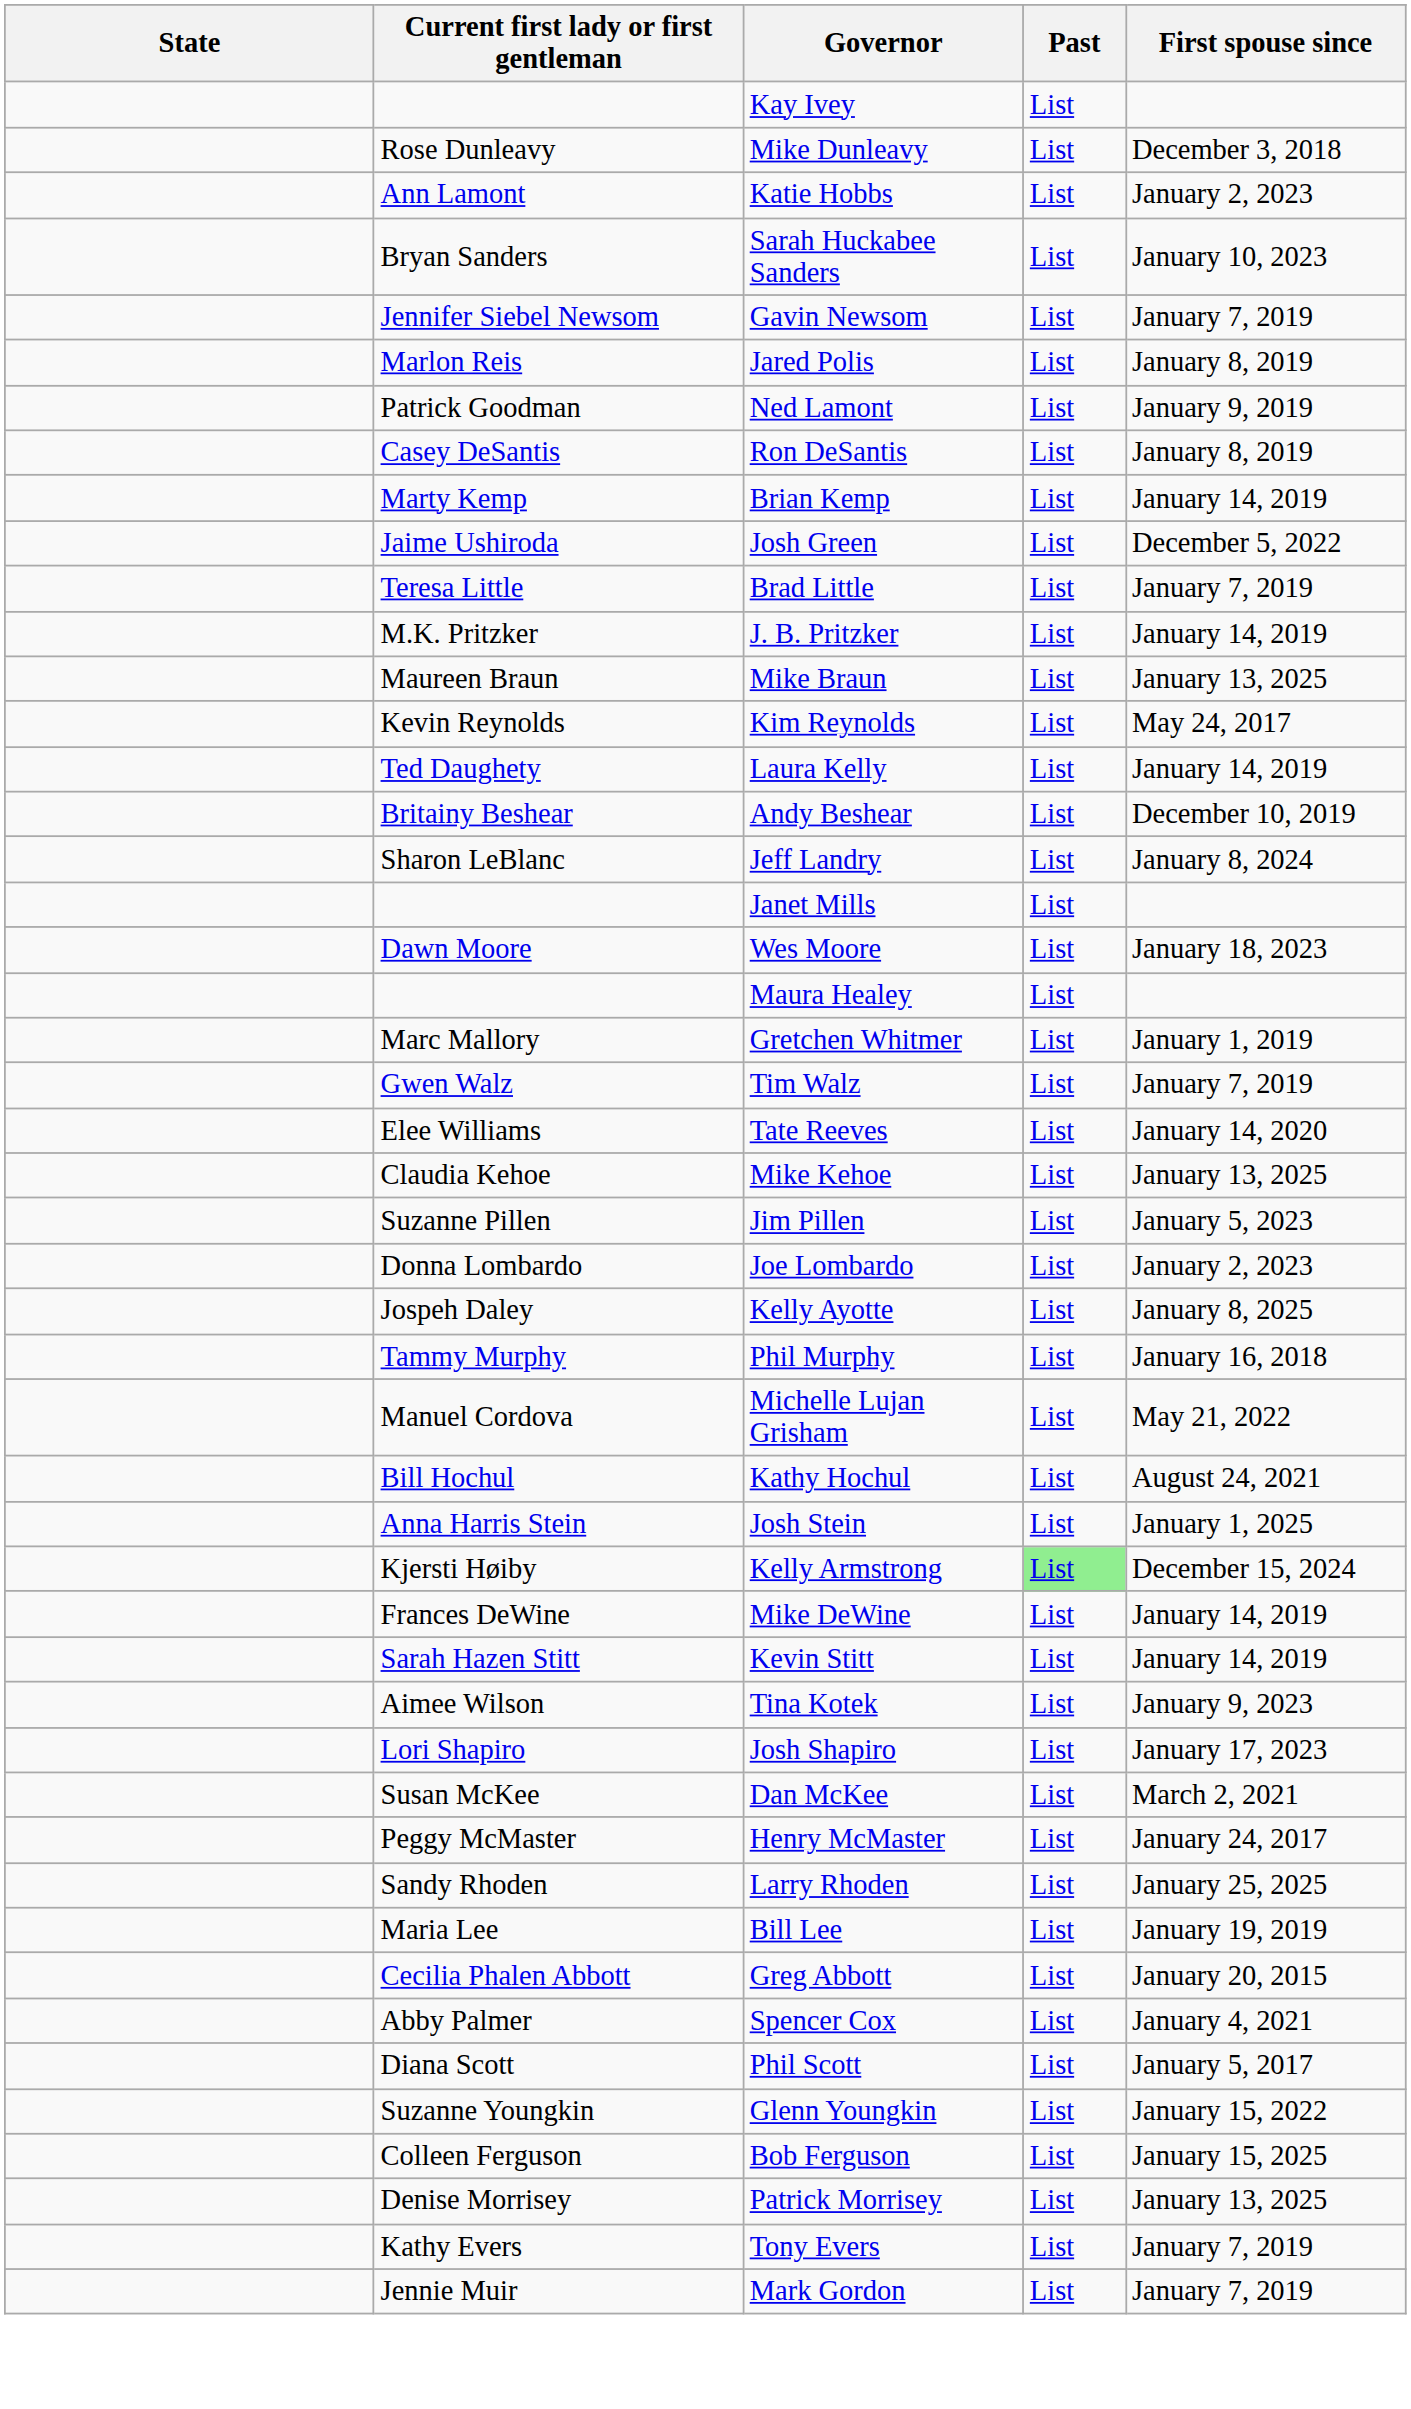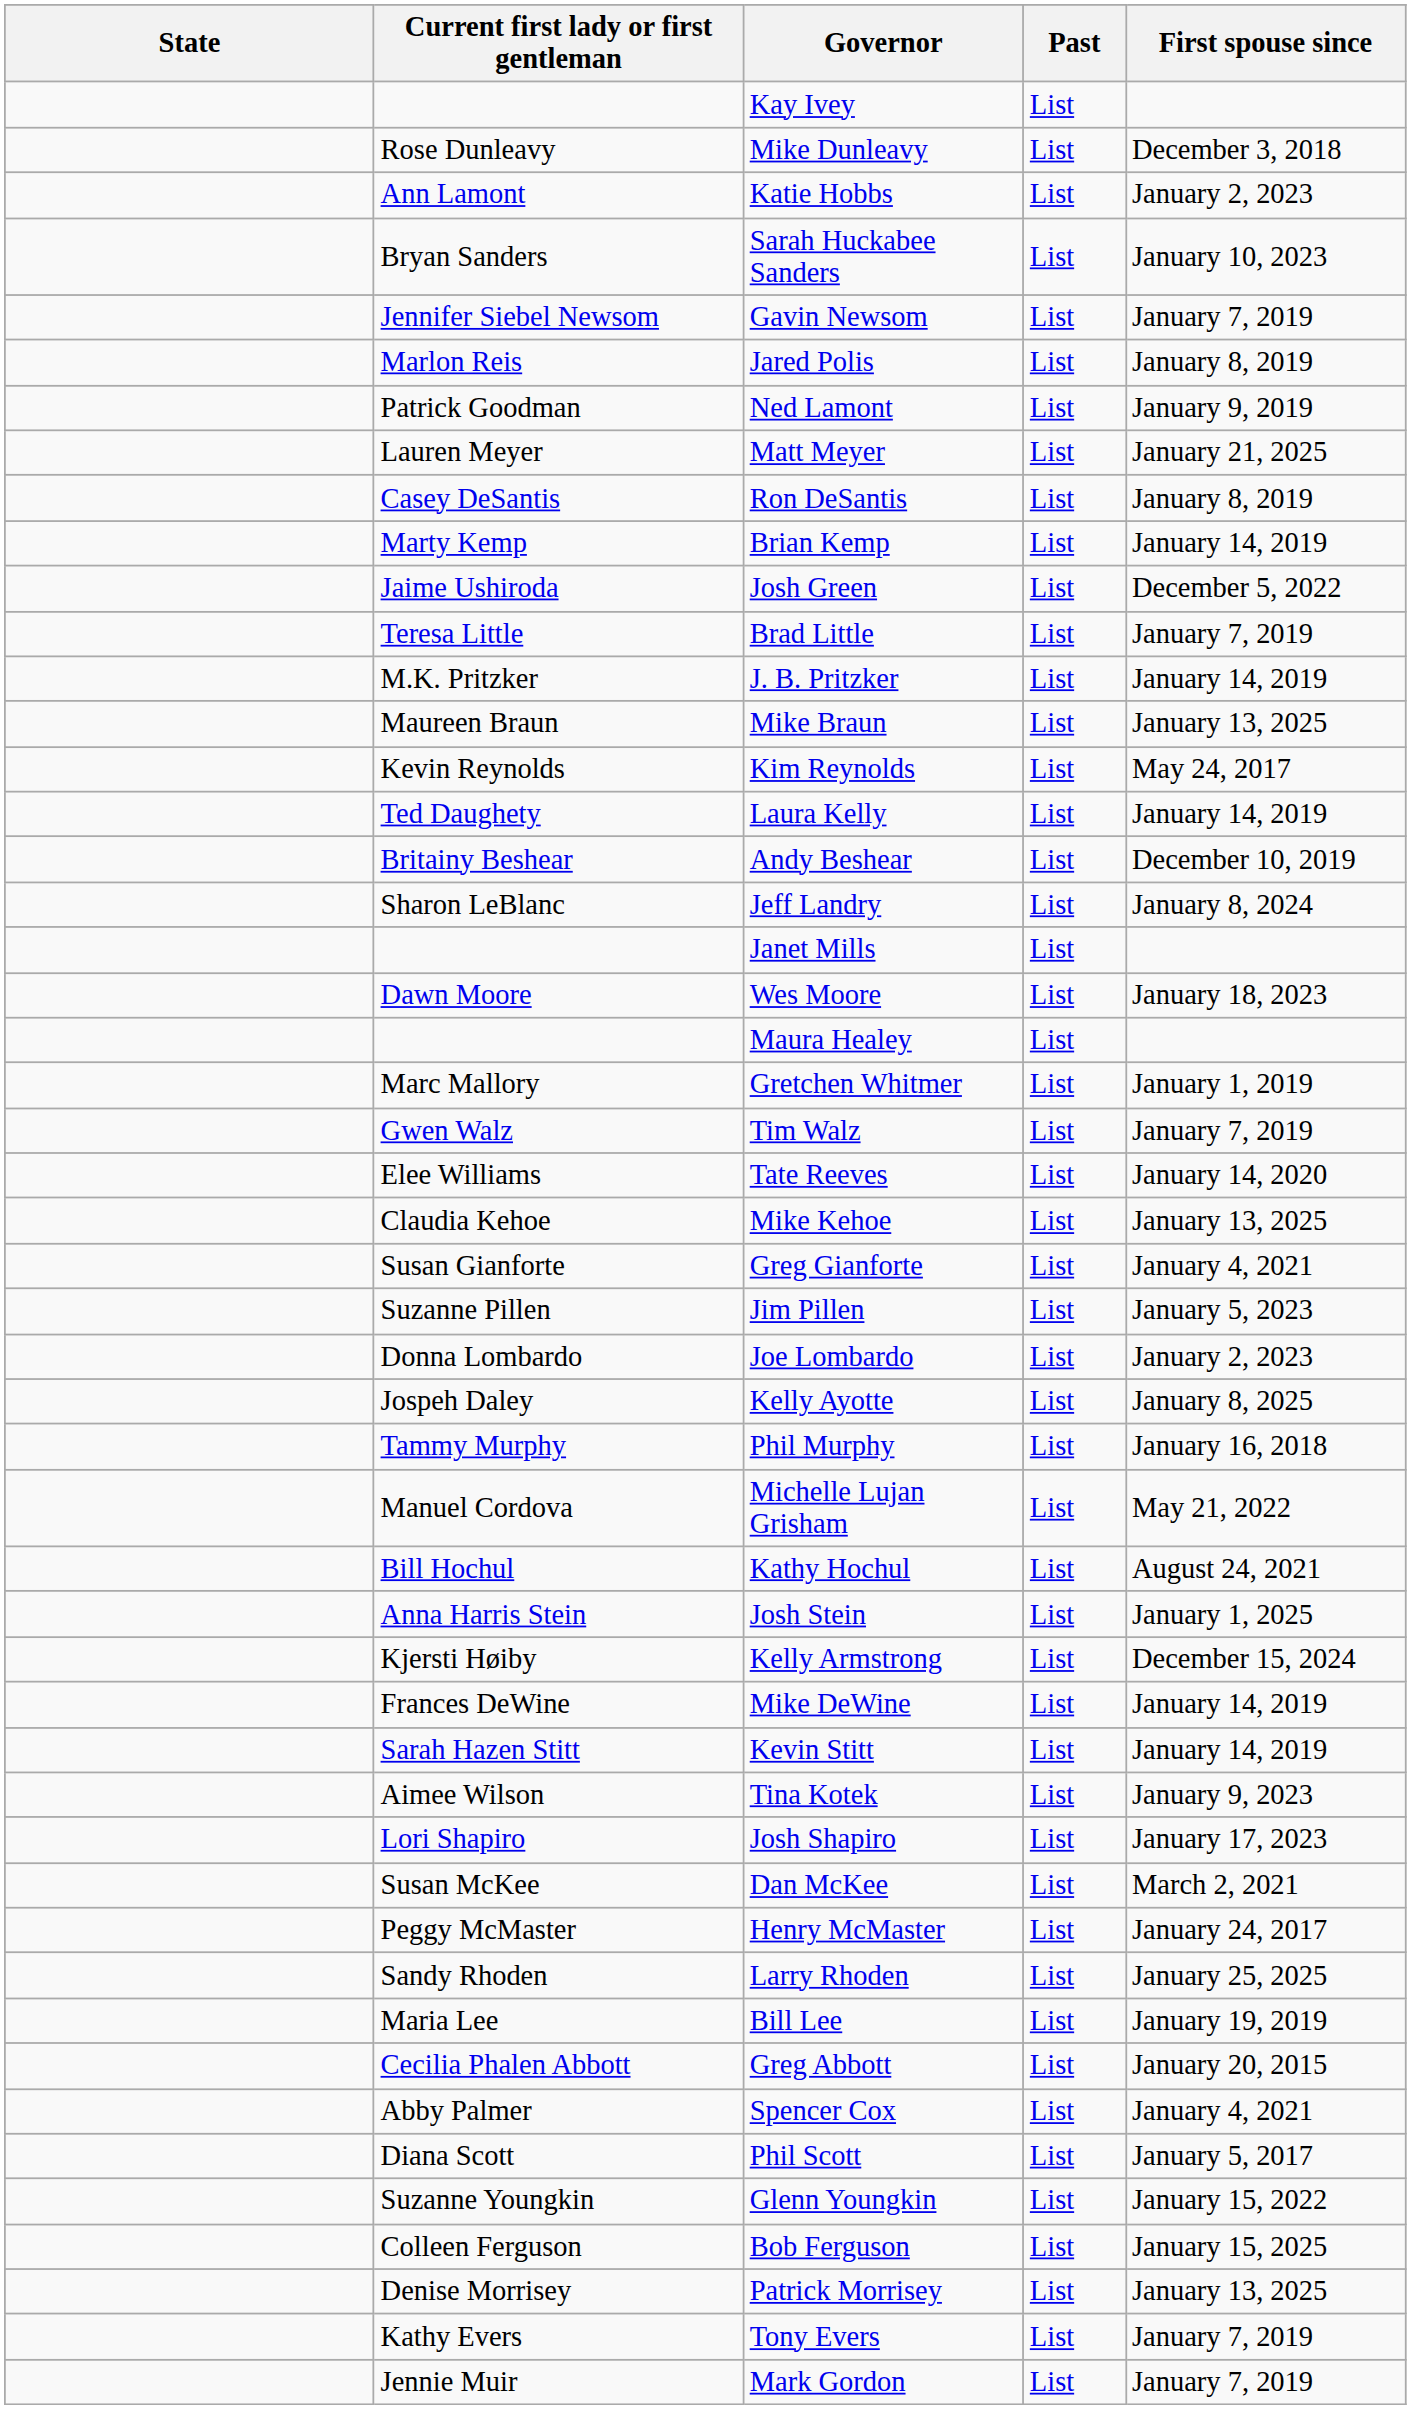+ row: Lauren Meyer | Matt Meyer | List | January 21, 2025
+ row: Susan Gianforte | Greg Gianforte | List | January 4, 2021
Kelly Armstrong | Past: lightgreen background -> no background
